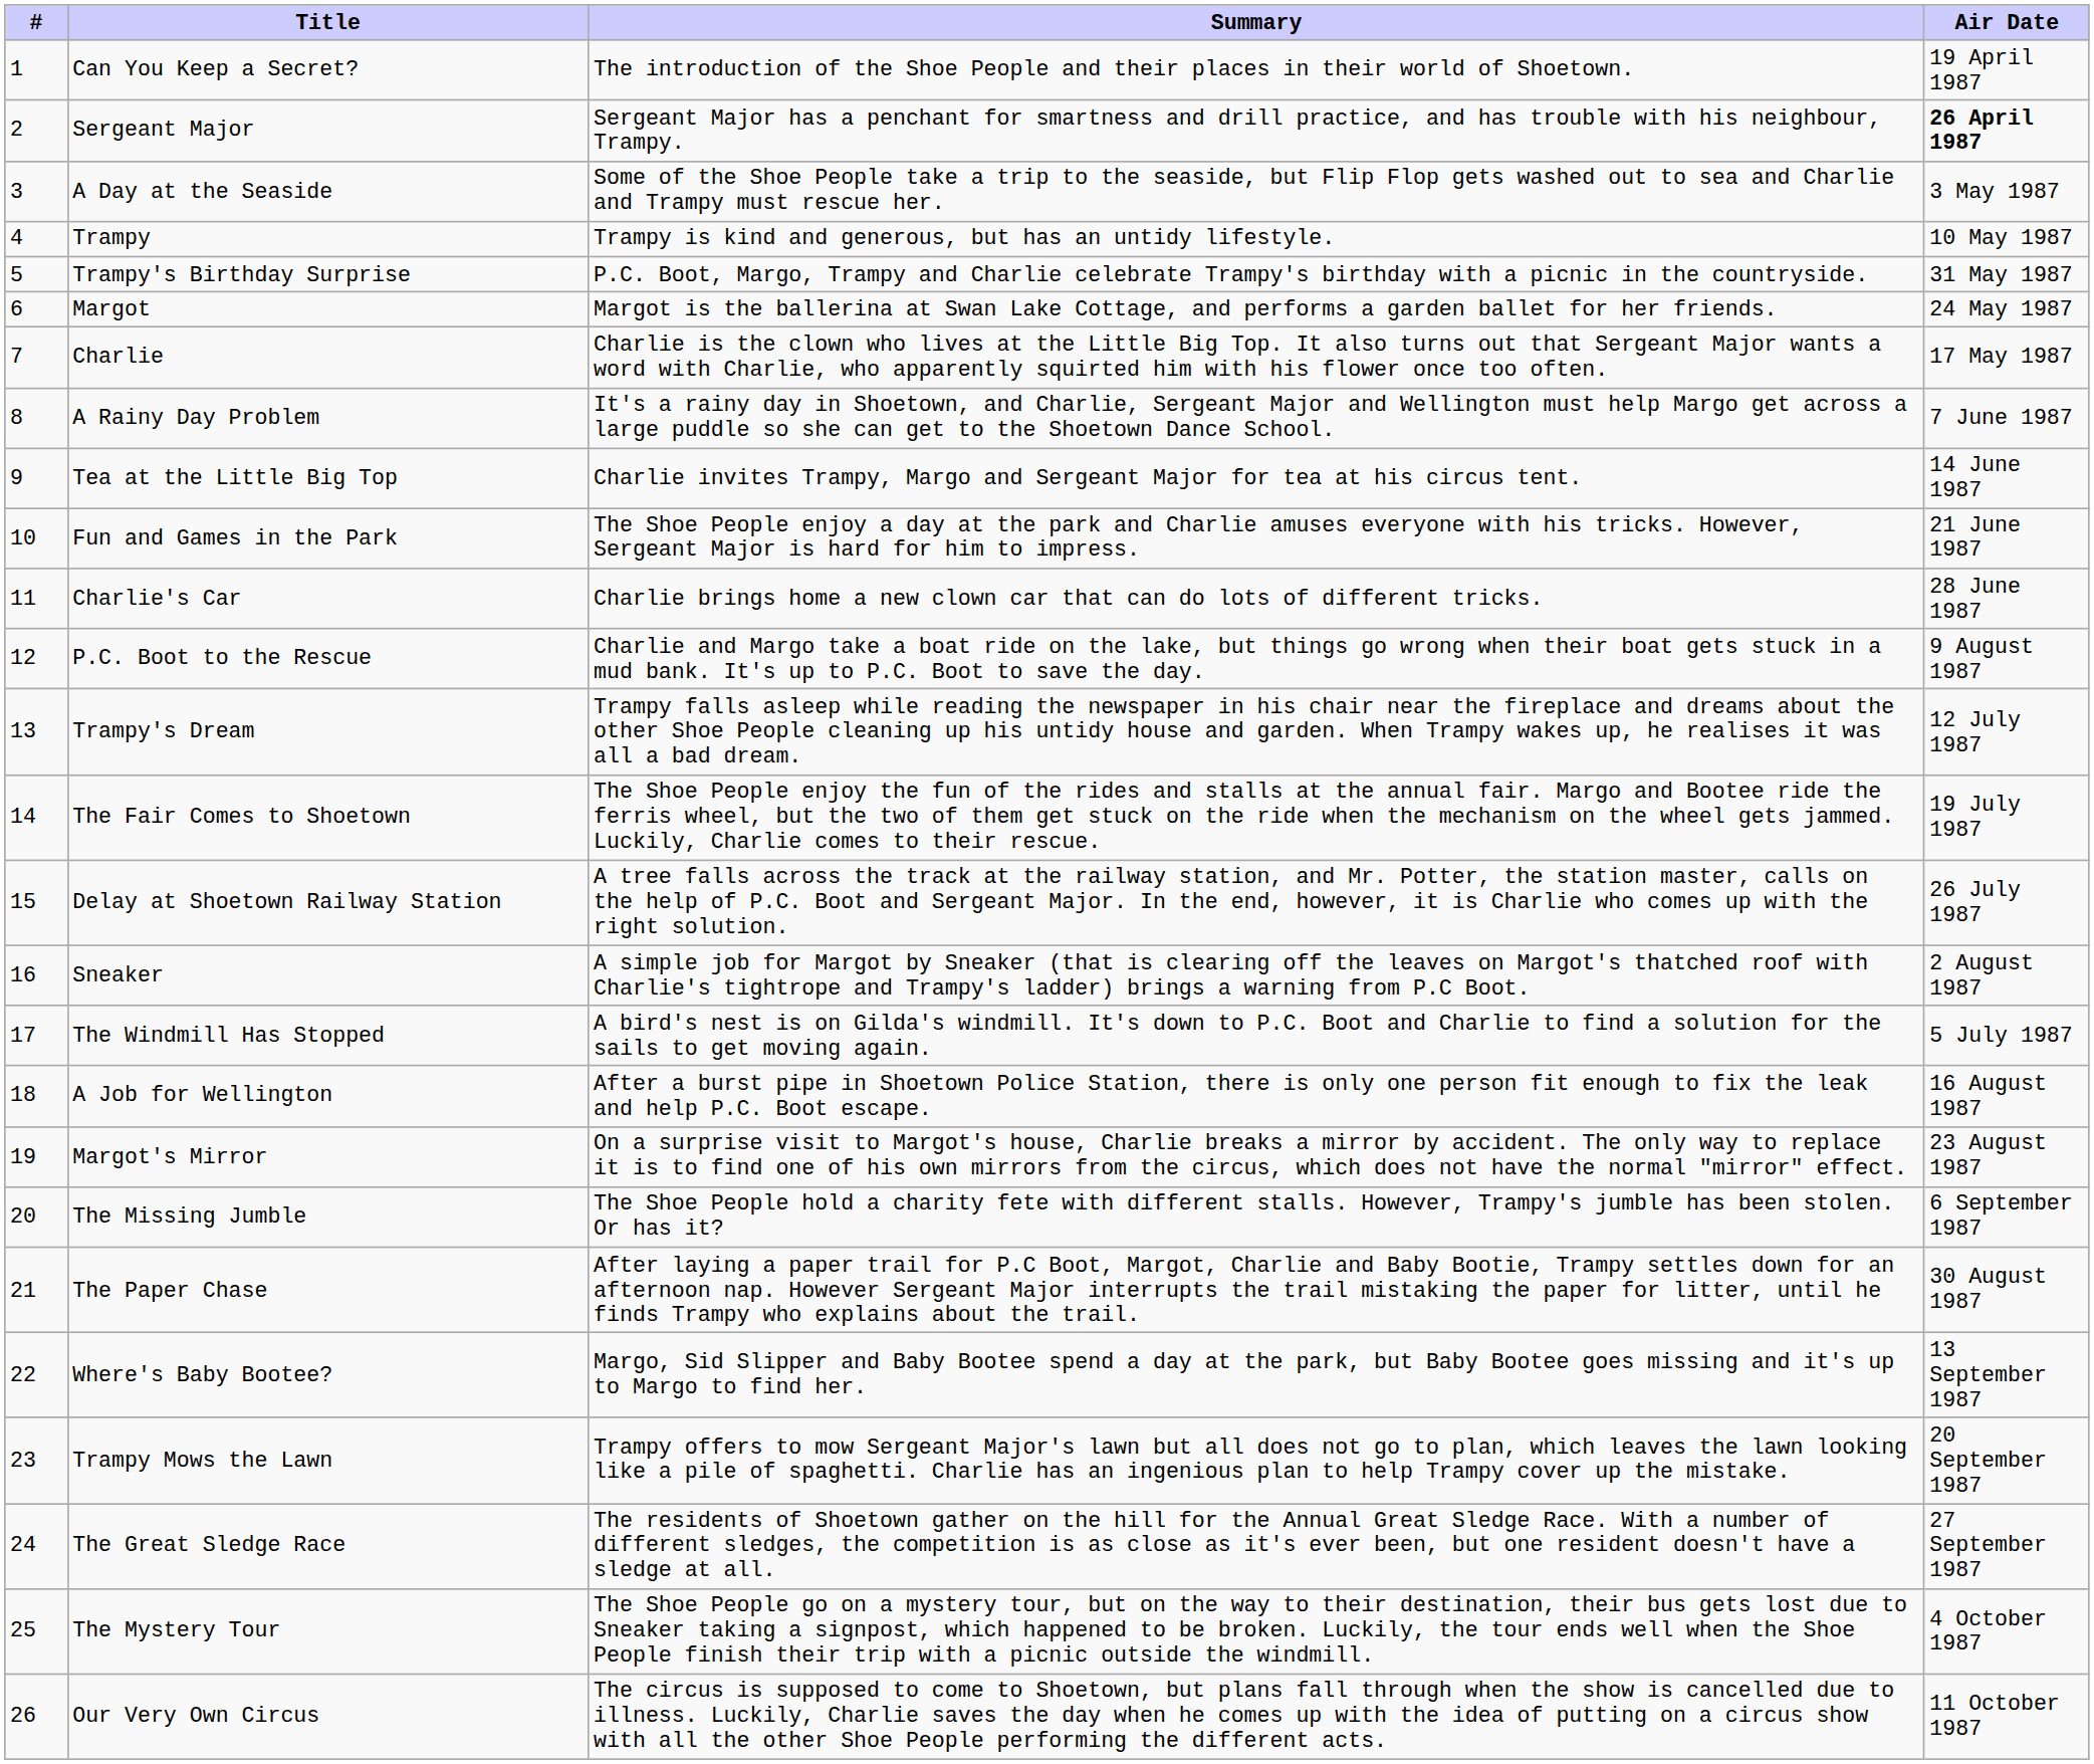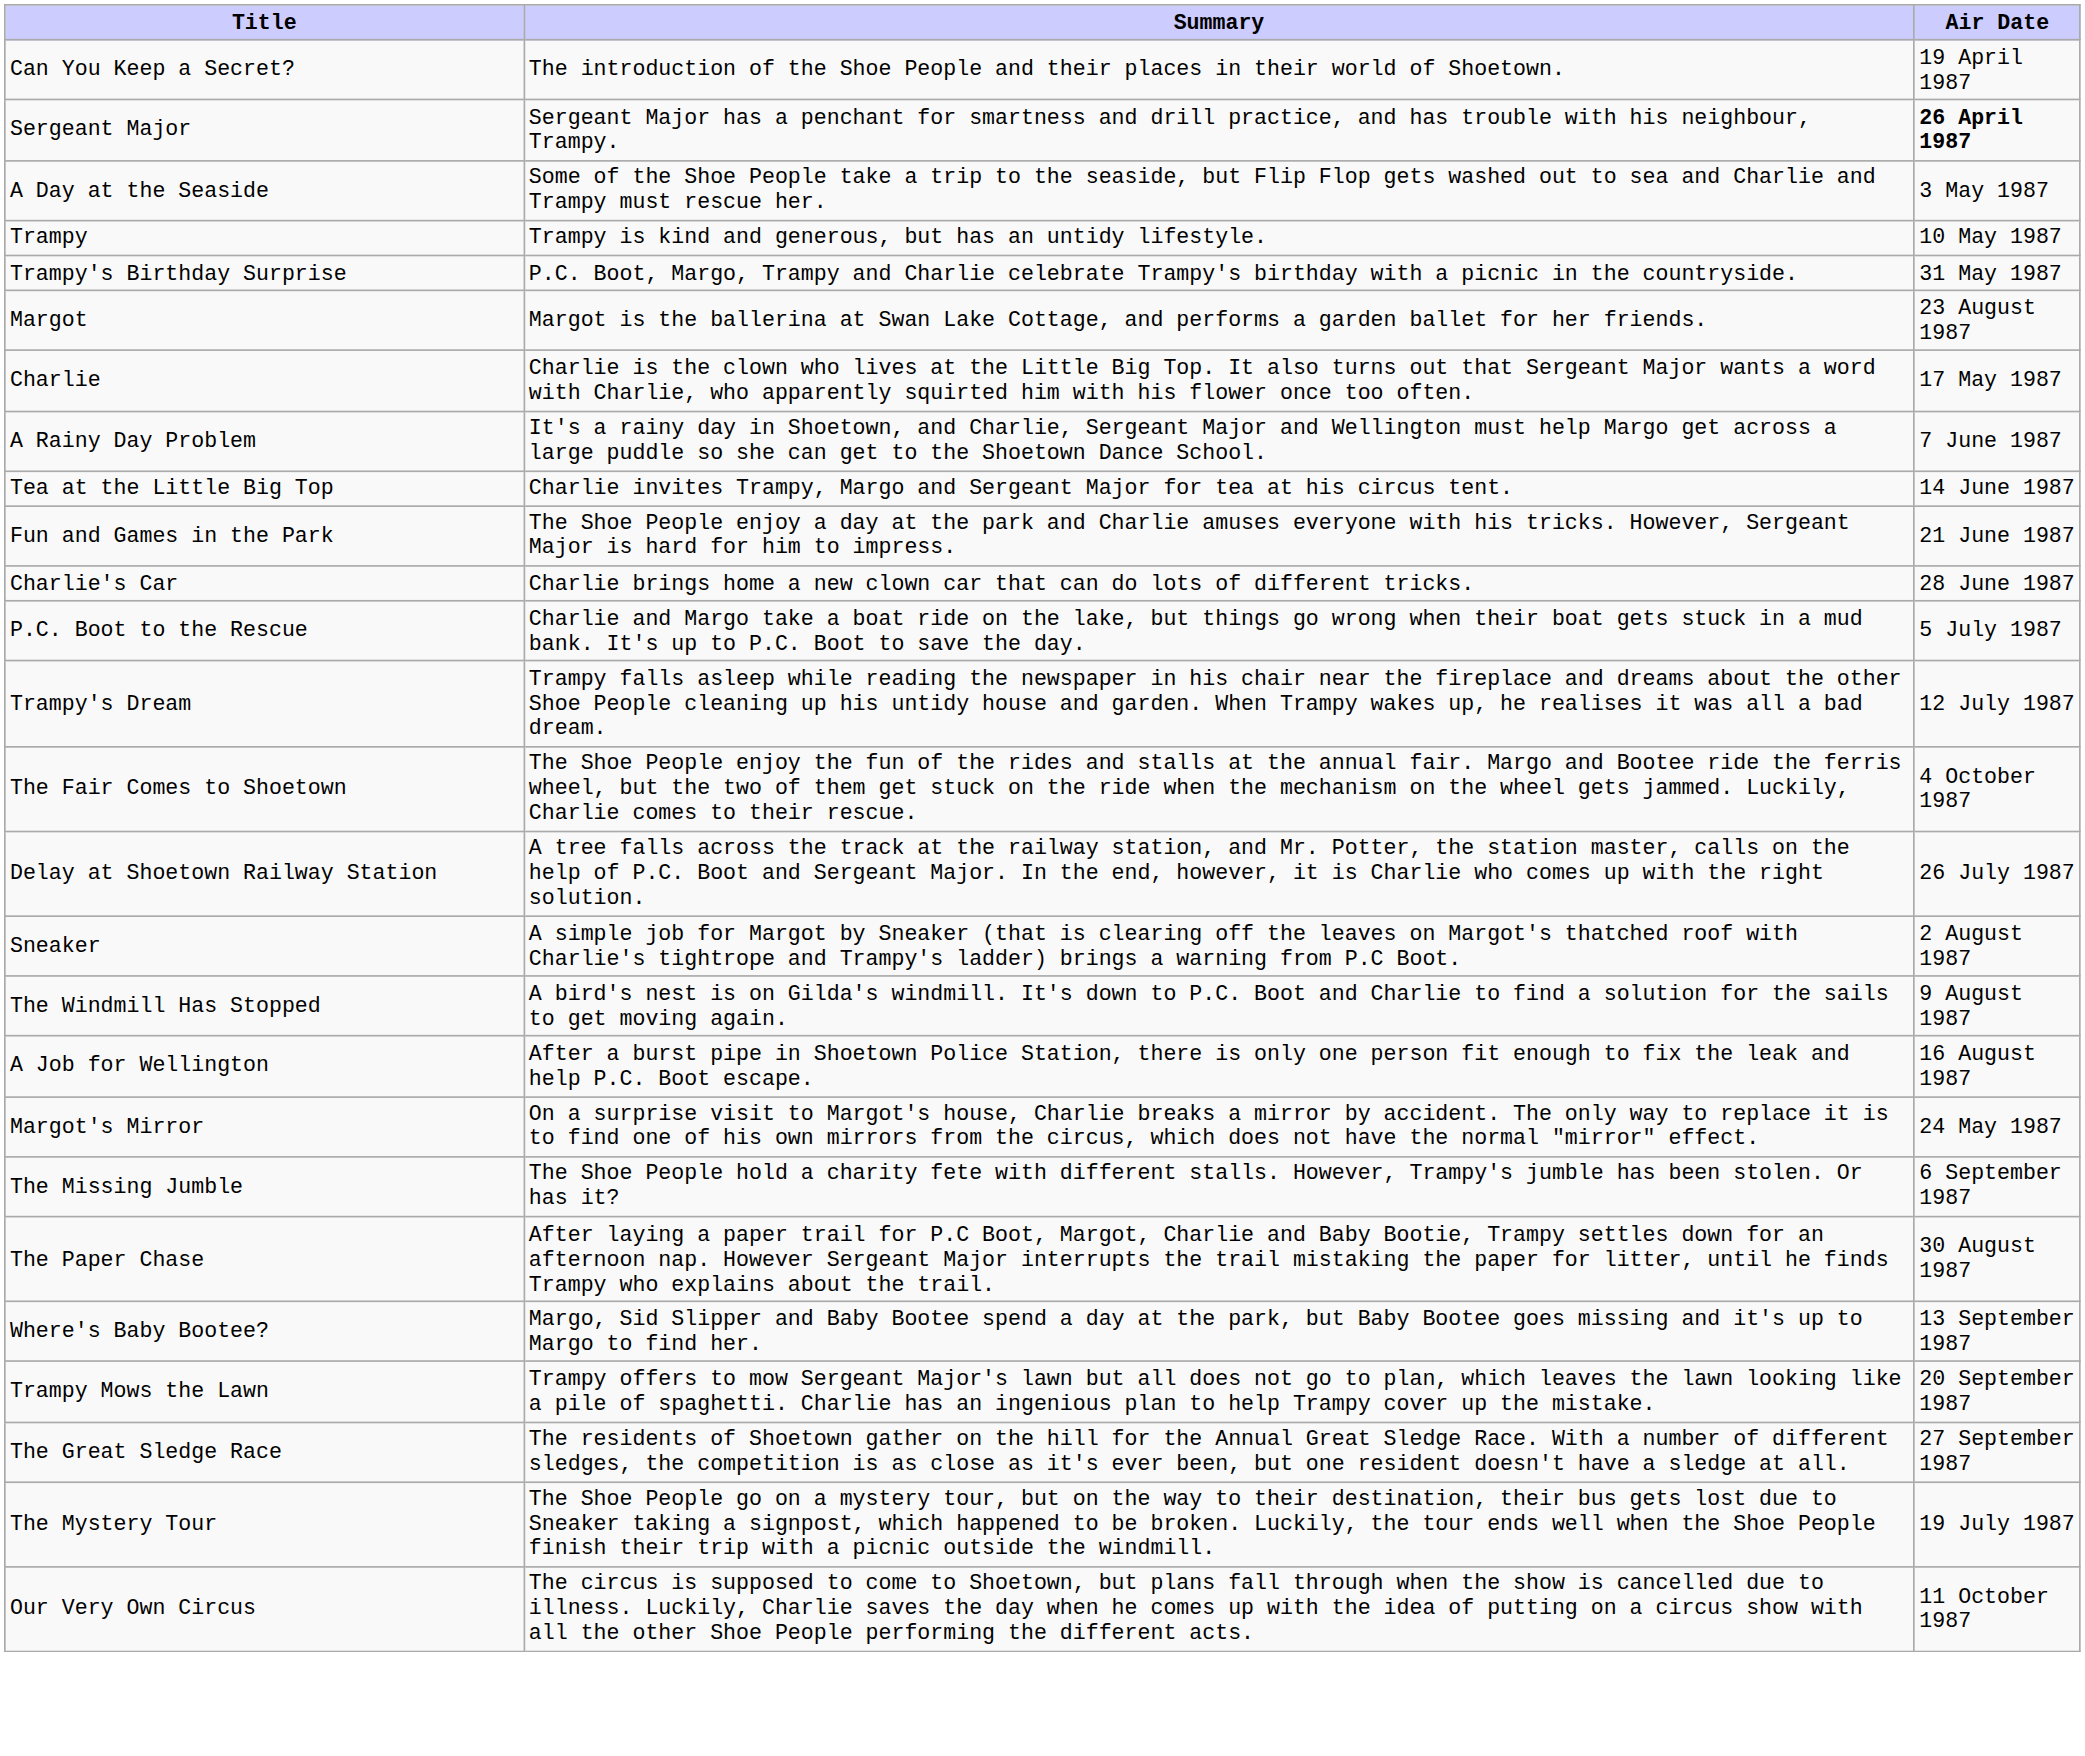- column: # | 1 | 2 | 3 | 4 | 5 | 6 | 7 | 8 | 9 | 10 | 11 | 12 | 13 | 14 | 15 | 16 | 17 | 18 | 19 | 20 | 21 | 22 | 23 | 24 | 25 | 26
Margot | Air Date: 24 May 1987 -> 23 August 1987
P.C. Boot to the Rescue | Air Date: 9 August 1987 -> 5 July 1987
The Fair Comes to Shoetown | Air Date: 19 July 1987 -> 4 October 1987
The Windmill Has Stopped | Air Date: 5 July 1987 -> 9 August 1987
Margot's Mirror | Air Date: 23 August 1987 -> 24 May 1987
The Mystery Tour | Air Date: 4 October 1987 -> 19 July 1987
